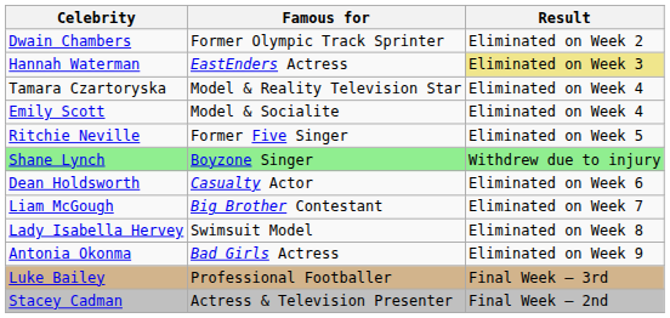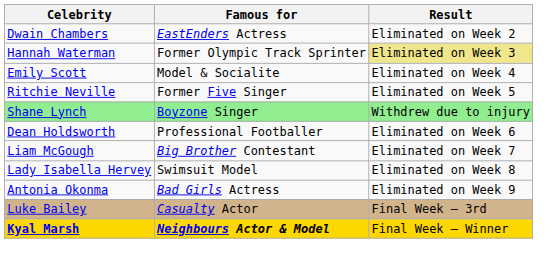Dwain Chambers | Famous for: Former Olympic Track Sprinter -> EastEnders Actress
Hannah Waterman | Famous for: EastEnders Actress -> Former Olympic Track Sprinter
- row: Tamara Czartoryska | Model & Reality Television Star | Eliminated on Week 4
Dean Holdsworth | Famous for: Casualty Actor -> Professional Footballer
Luke Bailey | Famous for: Professional Footballer -> Casualty Actor
- row: Stacey Cadman | Actress & Television Presenter | Final Week – 2nd
+ row: Kyal Marsh | Neighbours Actor & Model | Final Week – Winner
